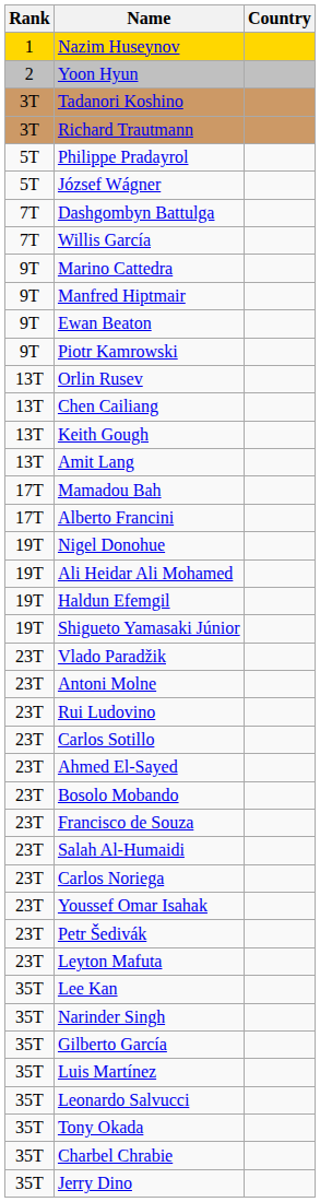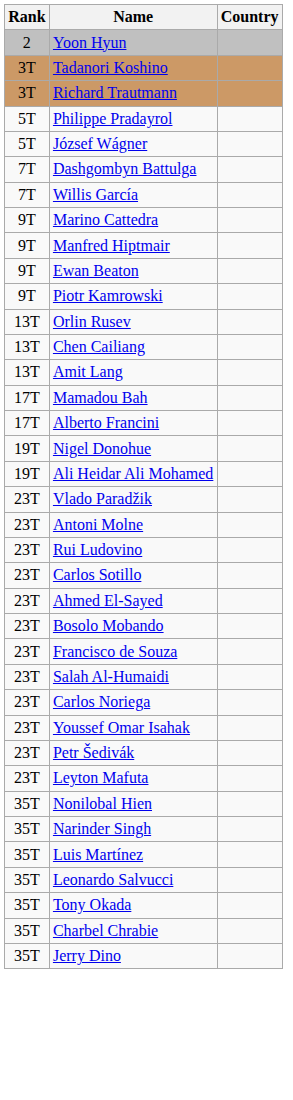- row: 1 | Nazim Huseynov
- row: 13T | Keith Gough
- row: 19T | Haldun Efemgil
- row: 19T | Shigueto Yamasaki Júnior
+ row: 35T | Nonilobal Hien
- row: 35T | Lee Kan
- row: 35T | Gilberto García
